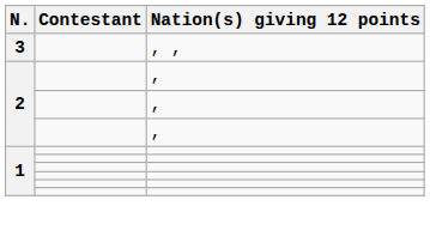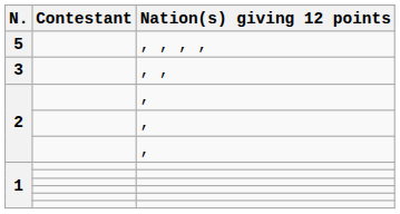+ row: 5 | , , , ,
